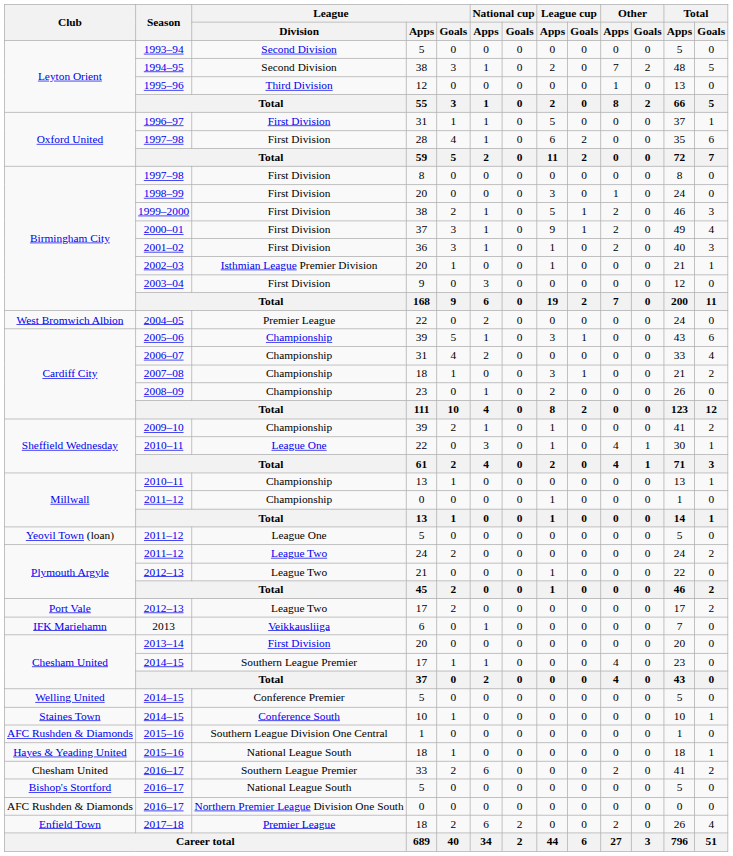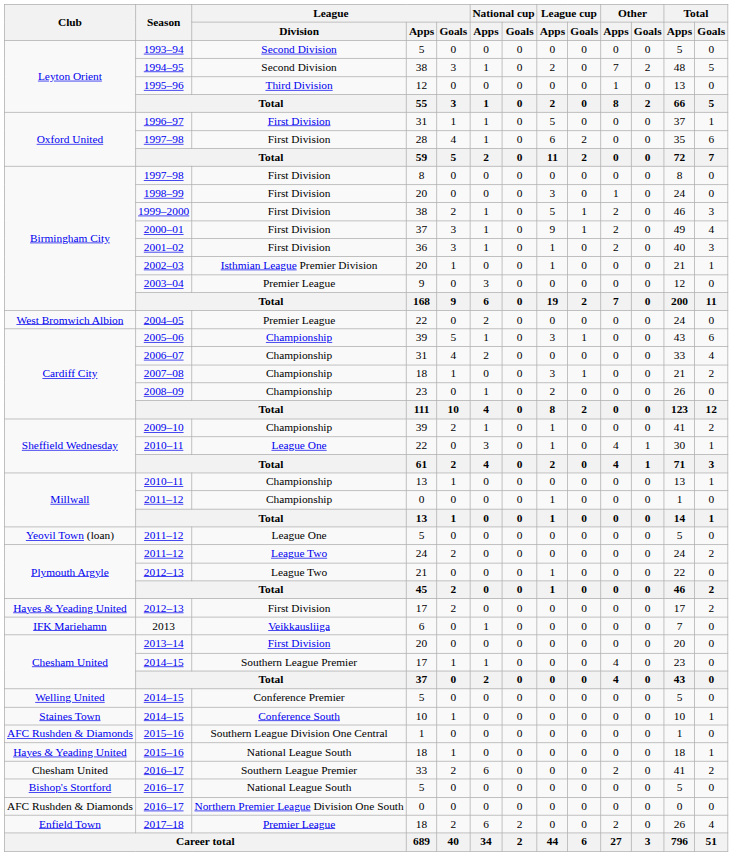2003–04 | League / Division: First Division -> Premier League
2012–13 / 17 | Club: Port Vale -> Hayes & Yeading United
2012–13 / 17 | League / Division: League Two -> First Division
